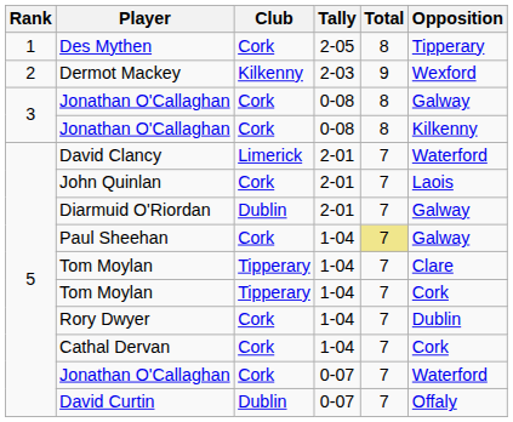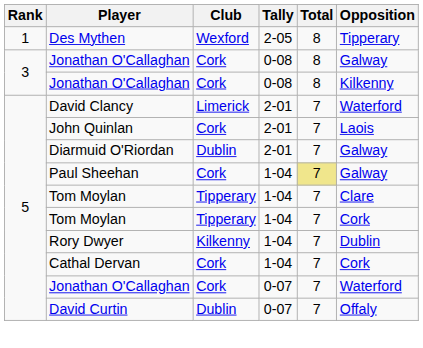Des Mythen | Club: Cork -> Wexford
- row: 2 | Dermot Mackey | Kilkenny | 2-03 | 9 | Wexford
Rory Dwyer | Club: Cork -> Kilkenny
